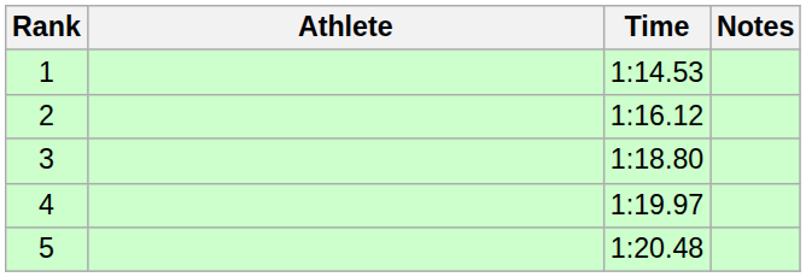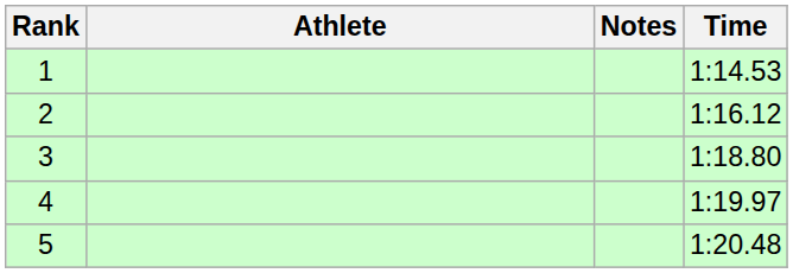columns swapped: Time <-> Notes
